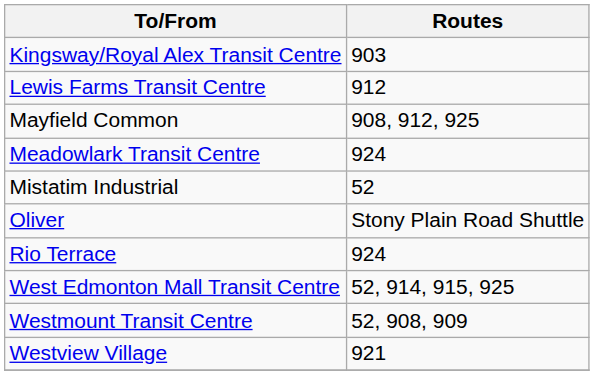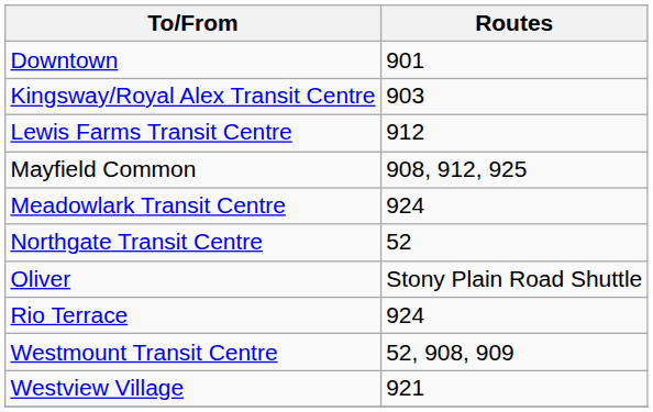+ row: Downtown | 901
- row: Mistatim Industrial | 52
+ row: Northgate Transit Centre | 52
- row: West Edmonton Mall Transit Centre | 52, 914, 915, 925
